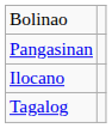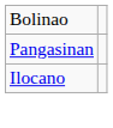- row: Tagalog
